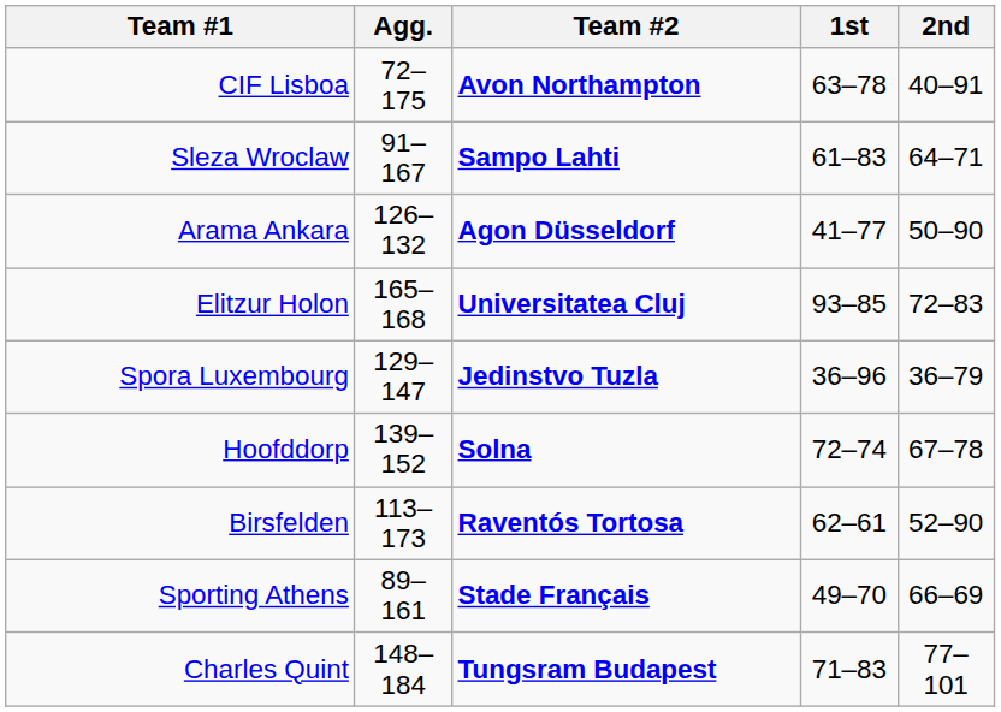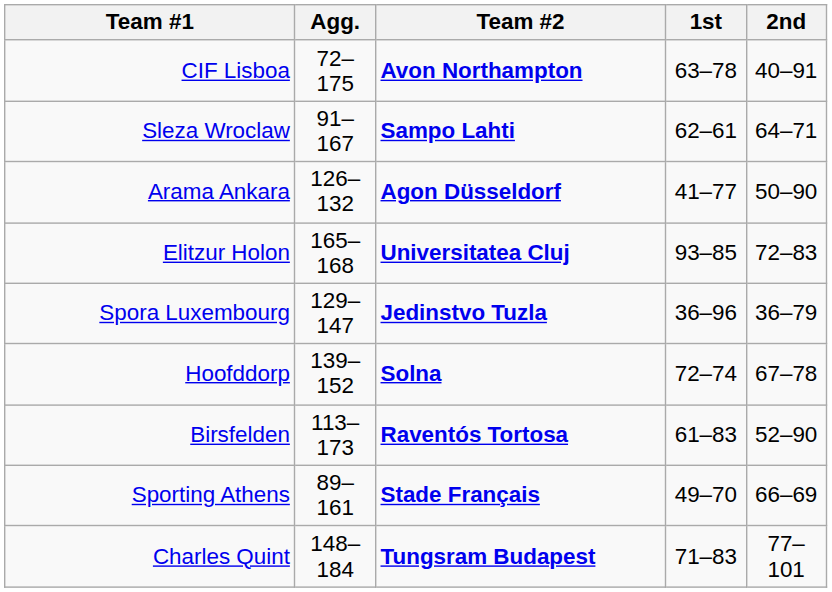Sleza Wroclaw | 1st: 61–83 -> 62–61
Birsfelden | 1st: 62–61 -> 61–83
